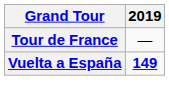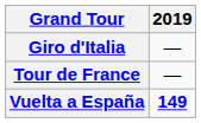+ row: Giro d'Italia | —
